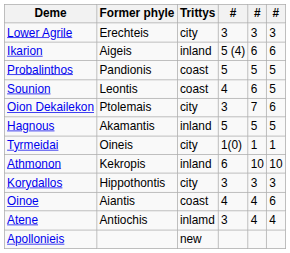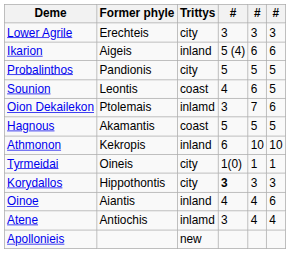Probalinthos | Trittys: coast -> city
Oion Dekailekon | Trittys: city -> inlamd
Hagnous | Trittys: inland -> coast
rows swapped: Tyrmeidai <-> Athmonon
Korydallos | column 4: normal -> bold
Oinoe | Trittys: coast -> inland
